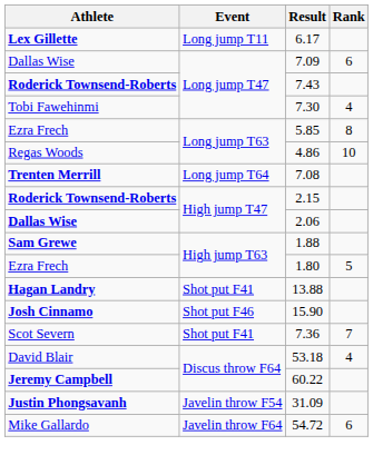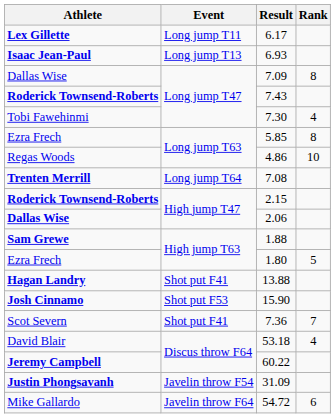+ row: Isaac Jean-Paul | Long jump T13 | 6.93
7.09 | Rank: 6 -> 8
15.90 | Event: Shot put F46 -> Shot put F53
